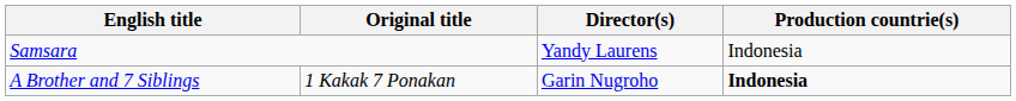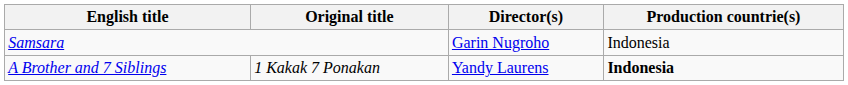Samsara | Director(s): Yandy Laurens -> Garin Nugroho
A Brother and 7 Siblings | Director(s): Garin Nugroho -> Yandy Laurens
